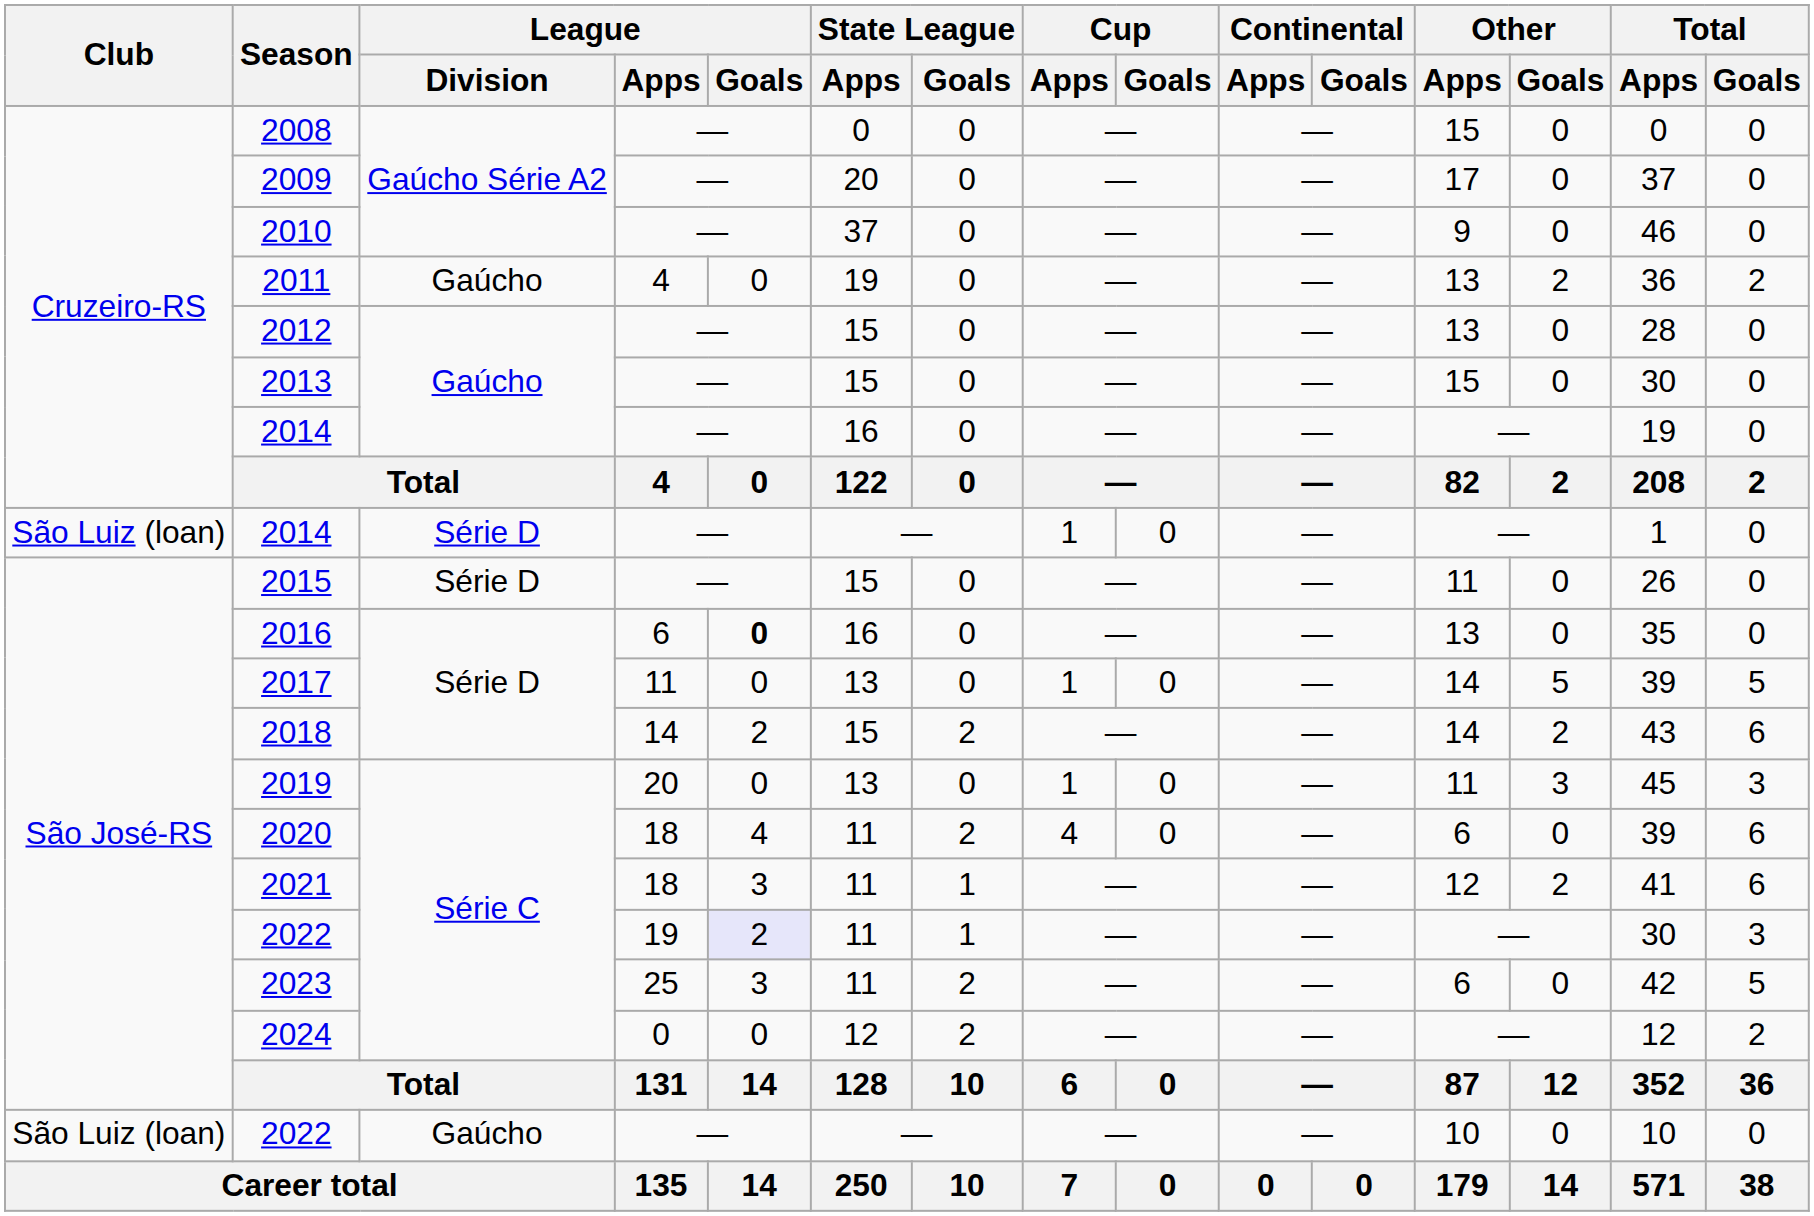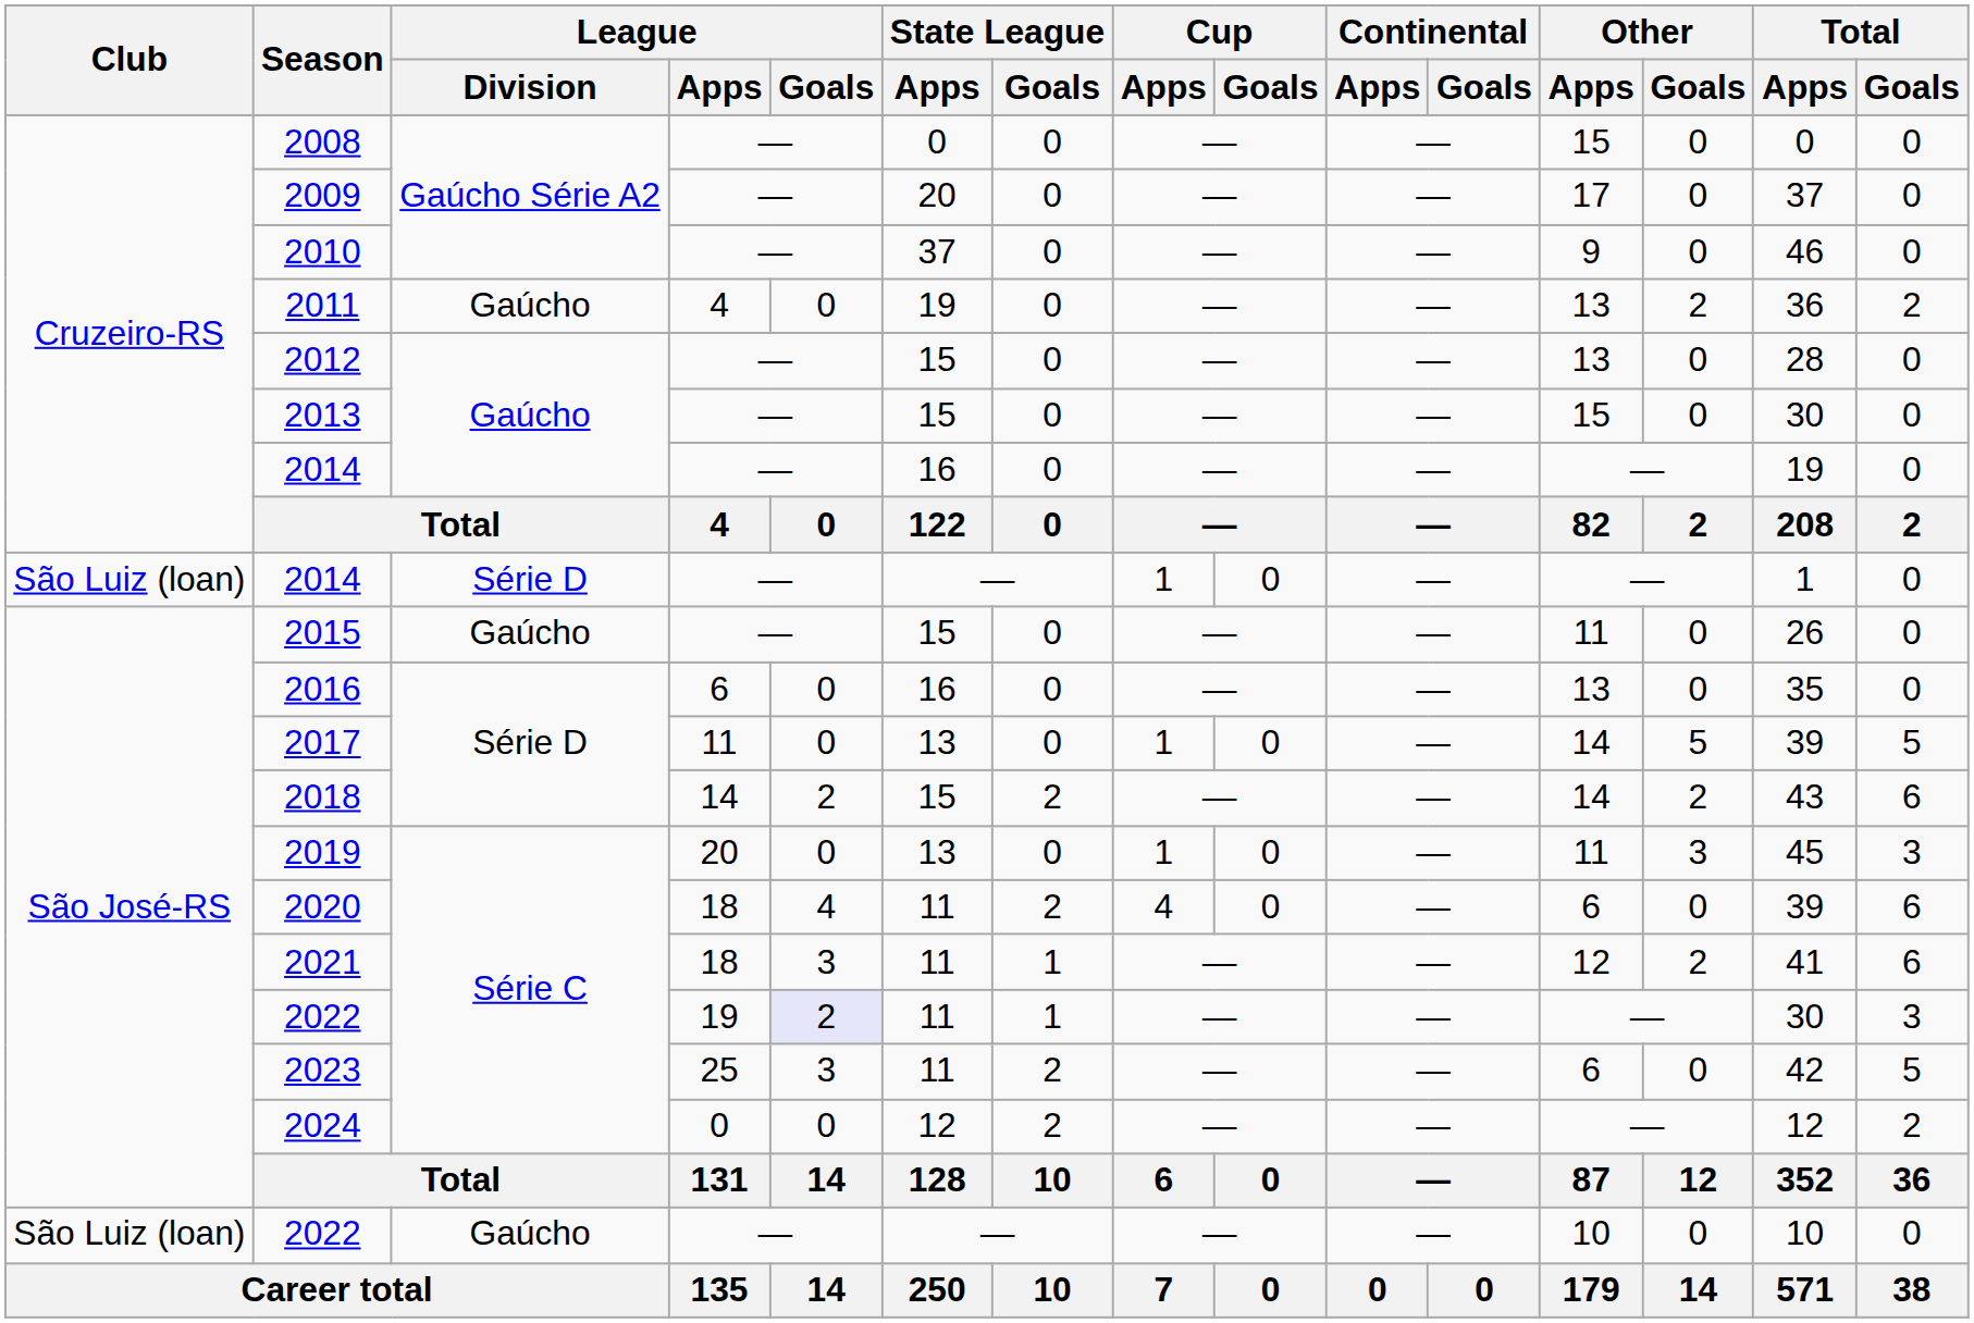2015 | League / Division: Série D -> Gaúcho
2016 | League / Goals: bold -> normal
